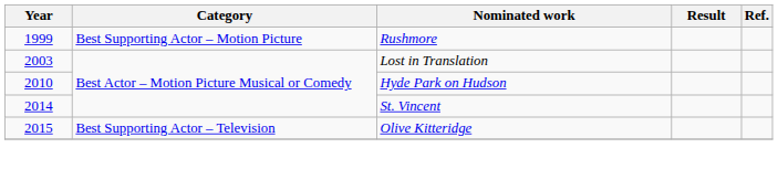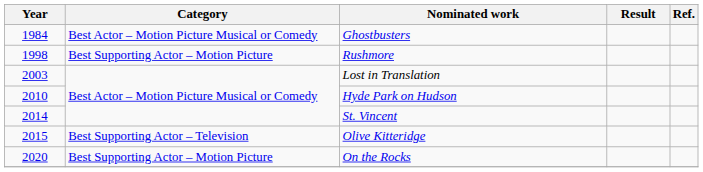+ row: 1984 | Best Actor – Motion Picture Musical or Comedy | Ghostbusters
Rushmore | Year: 1999 -> 1998
+ row: 2020 | Best Supporting Actor – Motion Picture | On the Rocks
